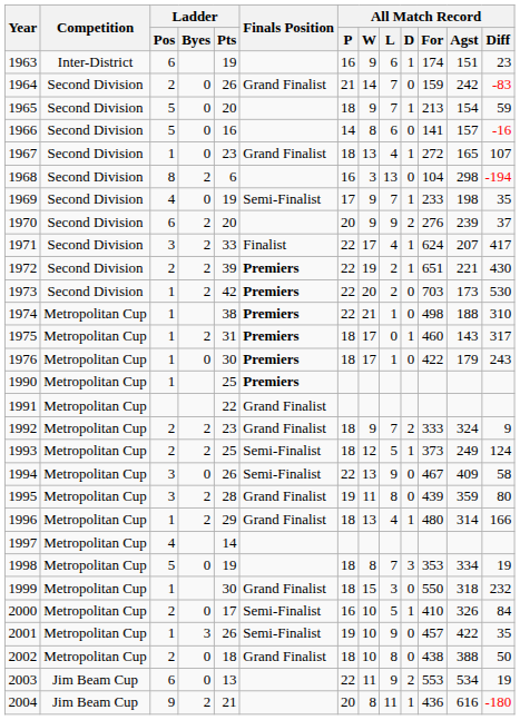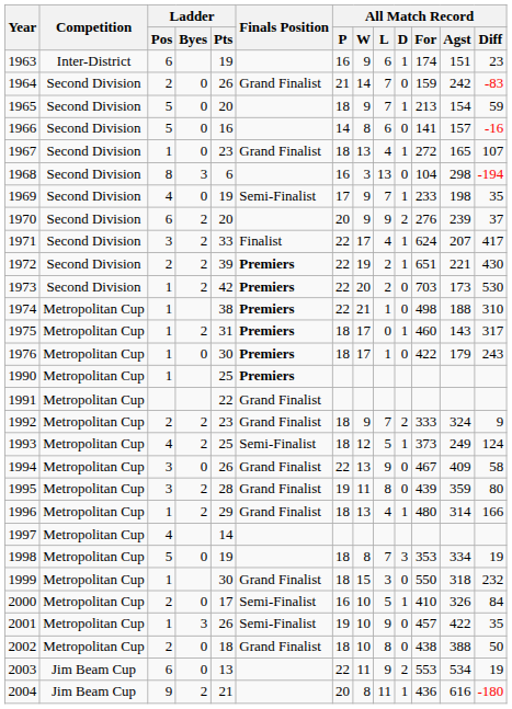1968 | Ladder / Byes: 2 -> 3
1993 | Ladder / Pos: 2 -> 4
1994 | Finals Position: Semi-Finalist -> Grand Finalist
